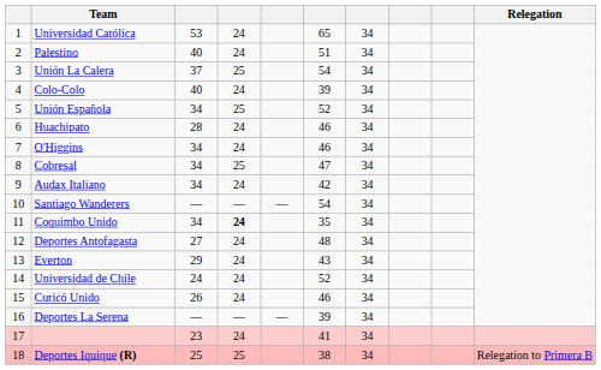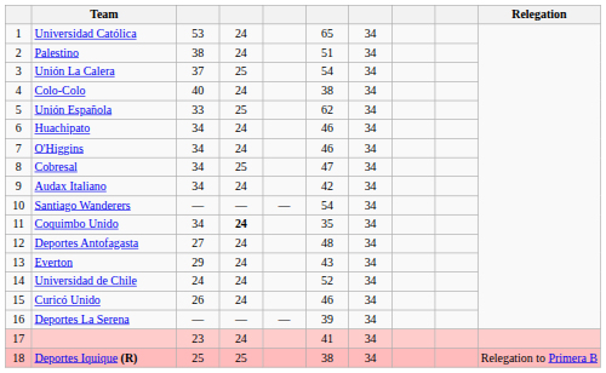Palestino | column 3: 40 -> 38
Colo-Colo | column 6: 39 -> 38
Unión Española | column 3: 34 -> 33
Unión Española | column 6: 52 -> 62
Huachipato | column 3: 28 -> 34
